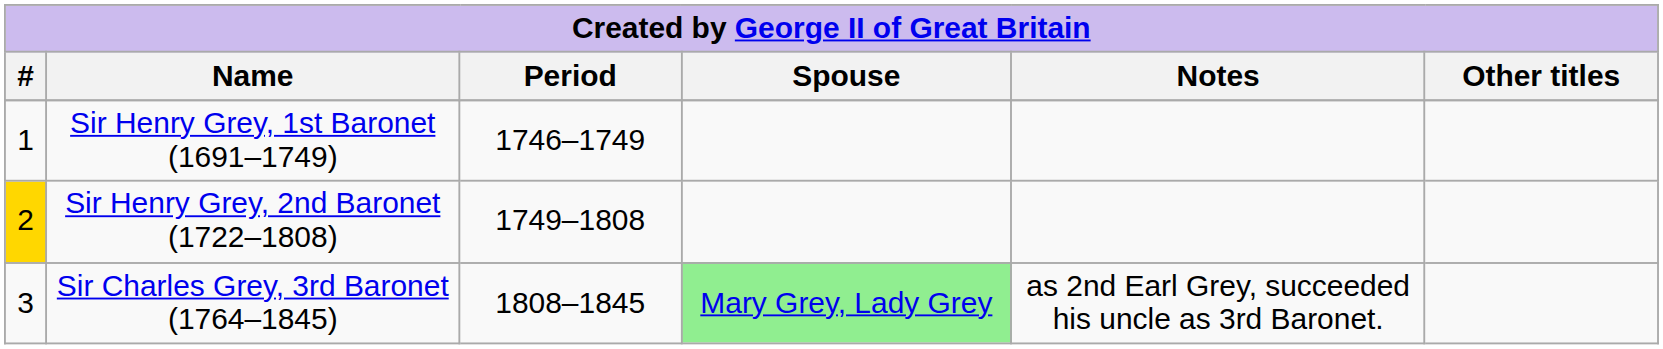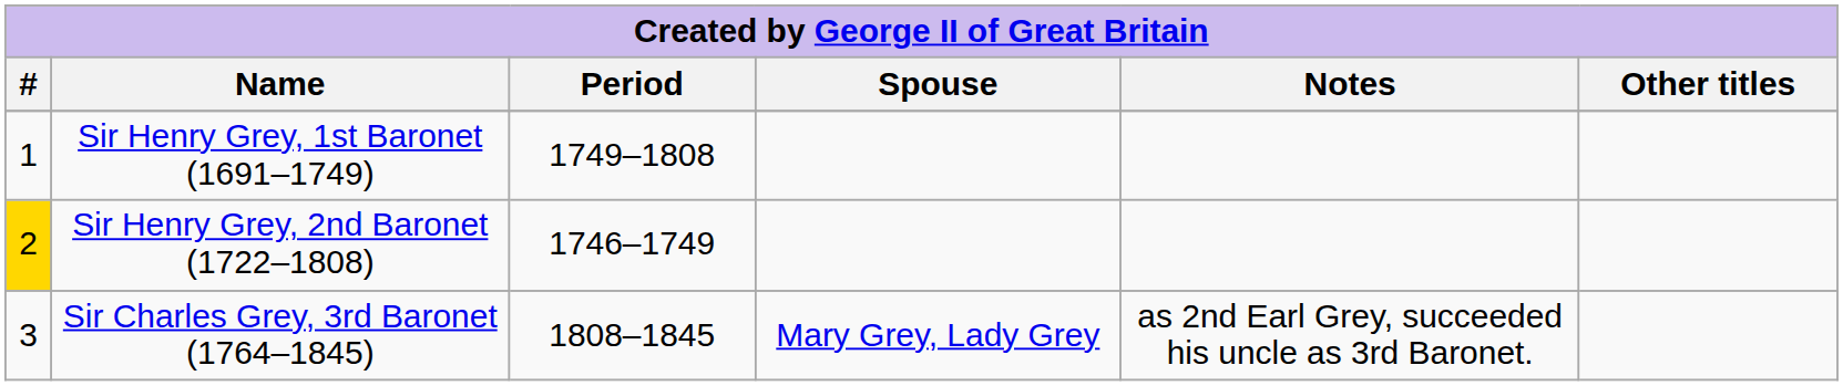Sir Henry Grey, 1st Baronet (1691–1749) | Period: 1746–1749 -> 1749–1808
Sir Henry Grey, 2nd Baronet (1722–1808) | Period: 1749–1808 -> 1746–1749
Sir Charles Grey, 3rd Baronet (1764–1845) | Spouse: lightgreen background -> no background
